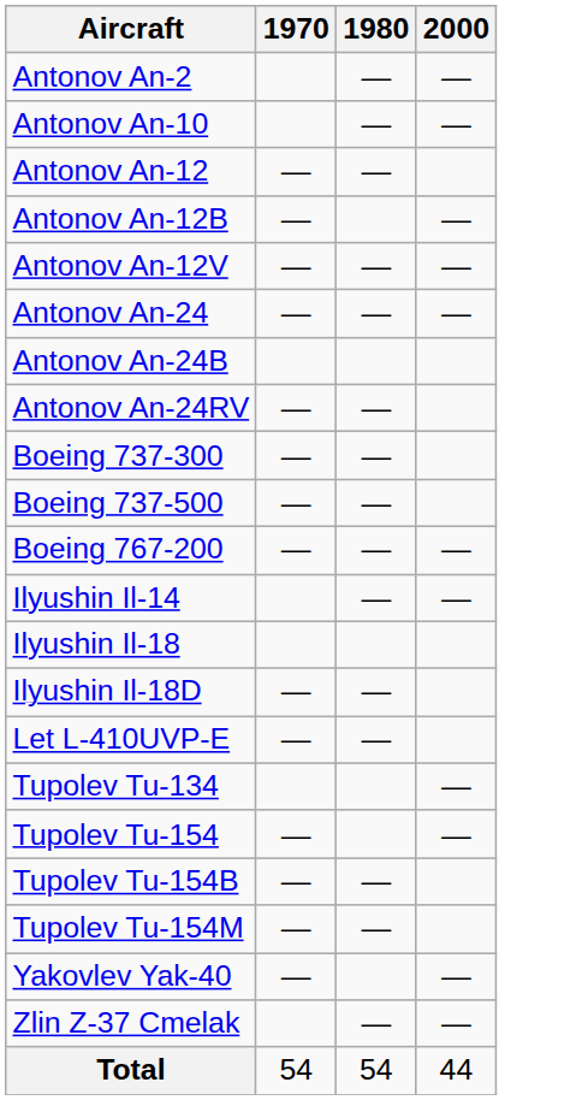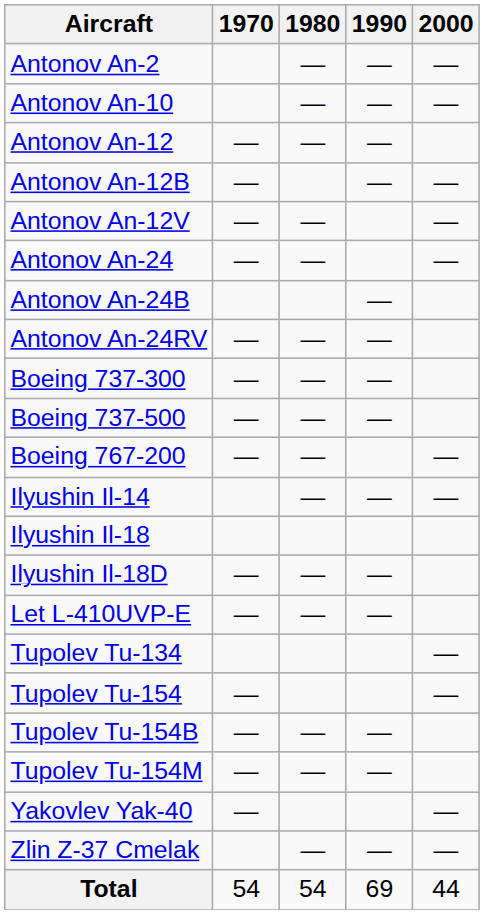+ column: 1990 | — | — | — | — | — | — | — | — | — | — | — | — | — | — | 69
